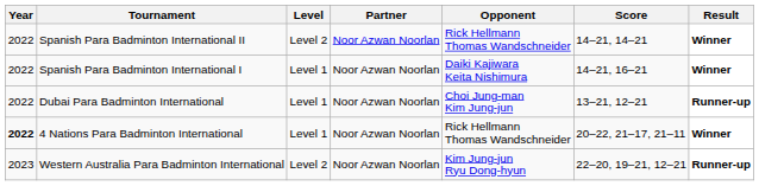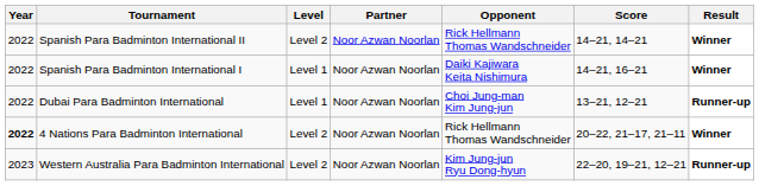4 Nations Para Badminton International | Level: Level 1 -> Level 2
